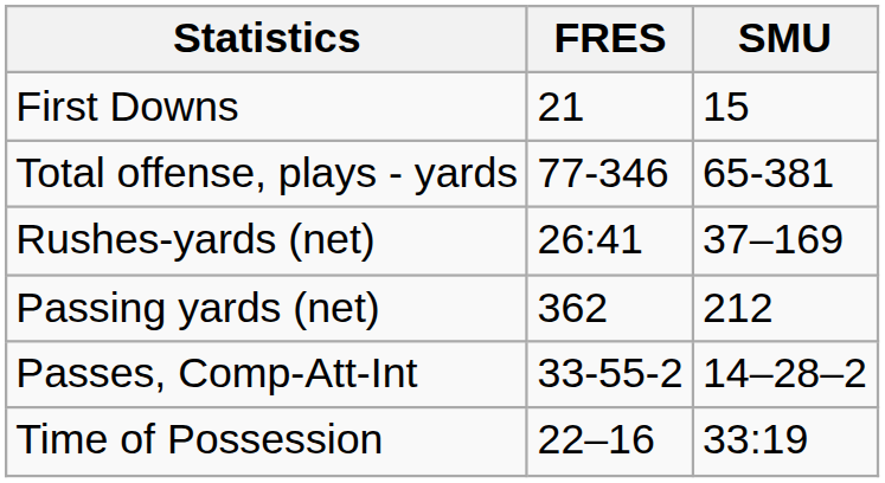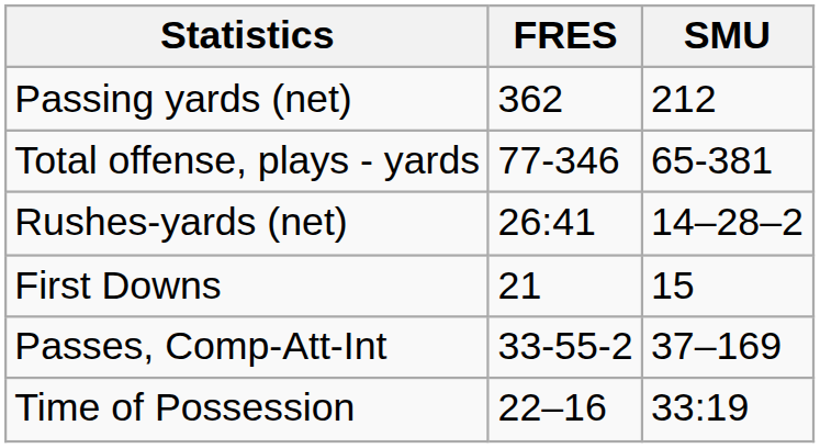rows swapped: First Downs <-> Passing yards (net)
Rushes-yards (net) | SMU: 37–169 -> 14–28–2
Passes, Comp-Att-Int | SMU: 14–28–2 -> 37–169
